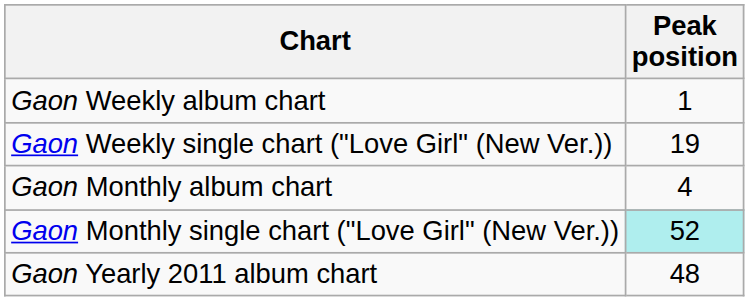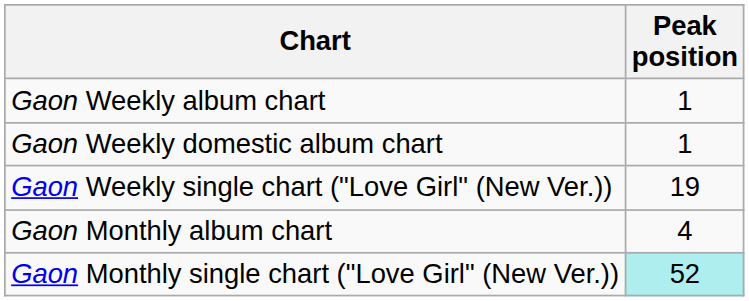+ row: Gaon Weekly domestic album chart | 1
- row: Gaon Yearly 2011 album chart | 48
